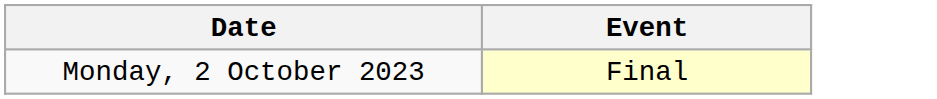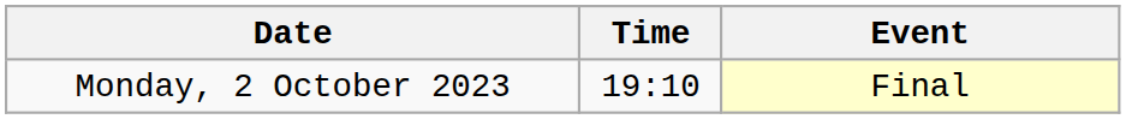+ column: Time | 19:10
